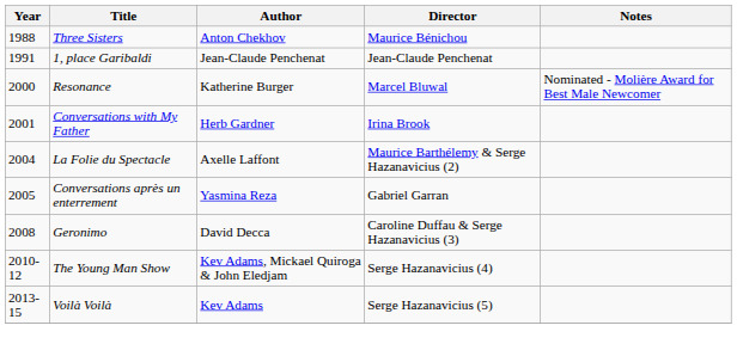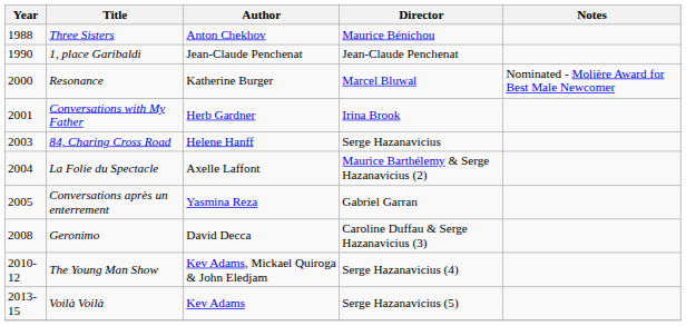1, place Garibaldi | Year: 1991 -> 1990
+ row: 2003 | 84, Charing Cross Road | Helene Hanff | Serge Hazanavicius
